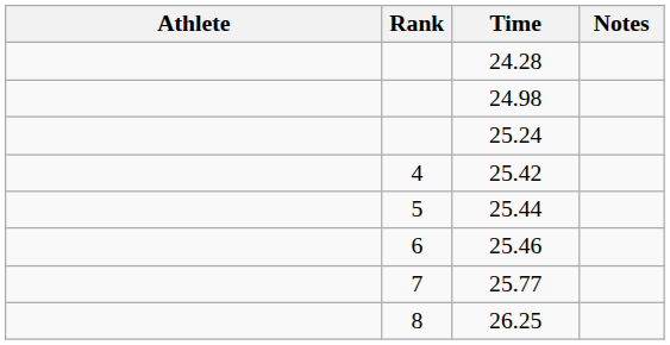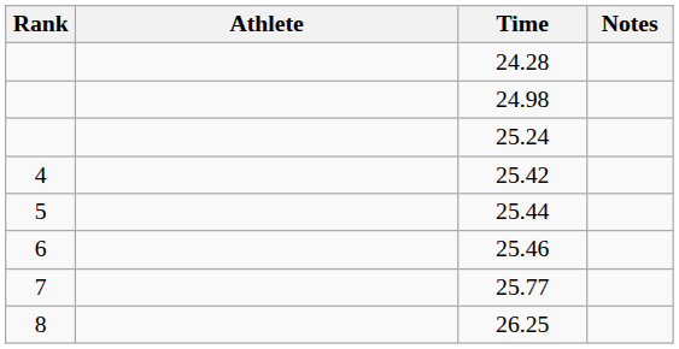columns swapped: Rank <-> Athlete
